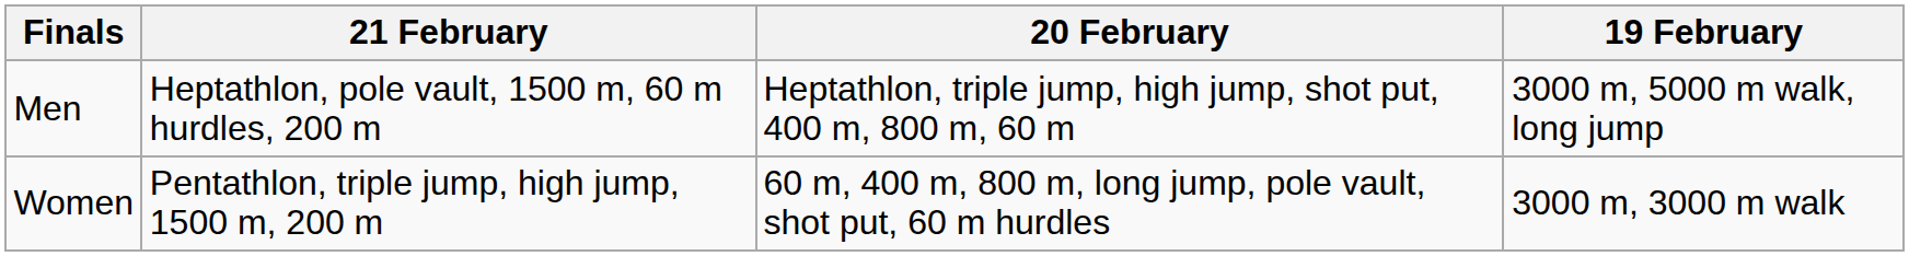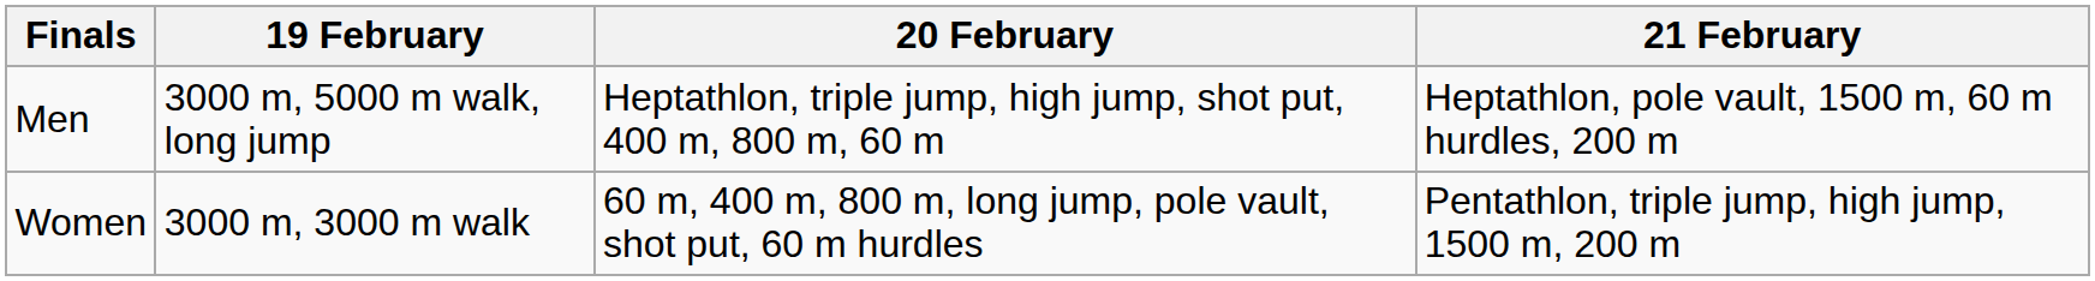columns swapped: 19 February <-> 21 February
